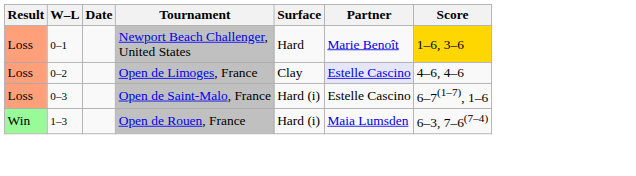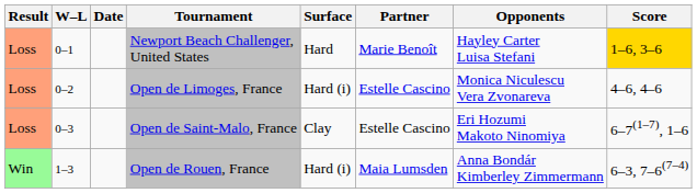+ column: Opponents | Hayley Carter Luisa Stefani | Monica Niculescu Vera Zvonareva | Eri Hozumi Makoto Ninomiya | Anna Bondár Kimberley Zimmermann
Open de Limoges, France | Surface: Clay -> Hard (i)
Open de Limoges, France | Partner: lavender background -> no background
Open de Saint-Malo, France | Surface: Hard (i) -> Clay
